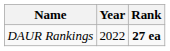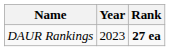DAUR Rankings | Year: 2022 -> 2023
